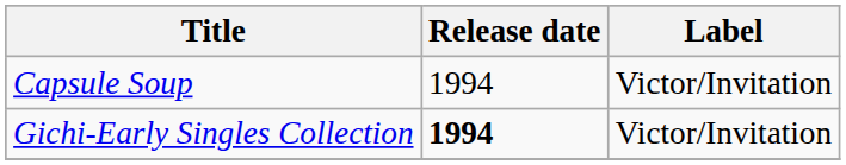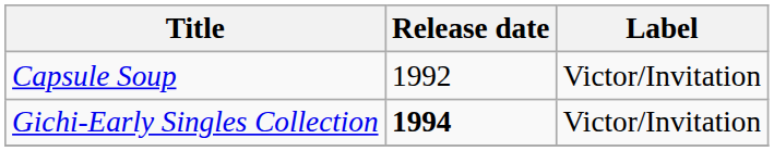Capsule Soup | Release date: 1994 -> 1992
